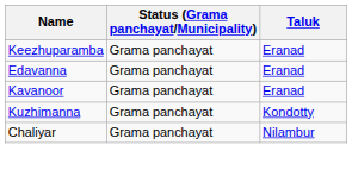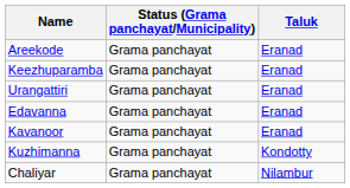+ row: Areekode | Grama panchayat | Eranad
+ row: Urangattiri | Grama panchayat | Eranad
